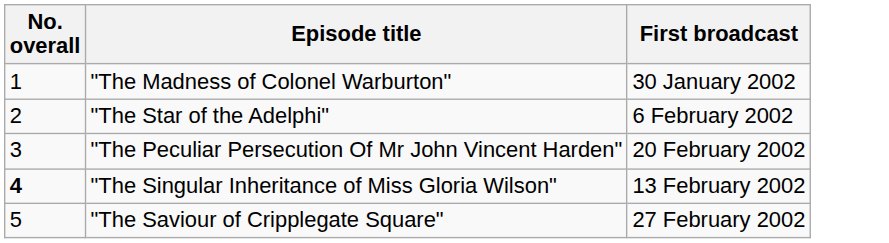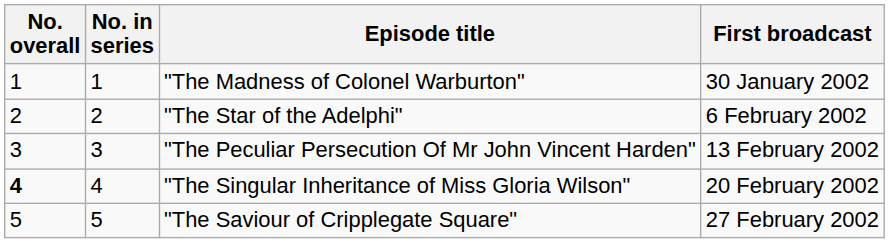+ column: No. in series | 1 | 2 | 3 | 4 | 5
"The Peculiar Persecution Of Mr John Vincent Harden" | First broadcast: 20 February 2002 -> 13 February 2002
"The Singular Inheritance of Miss Gloria Wilson" | First broadcast: 13 February 2002 -> 20 February 2002
